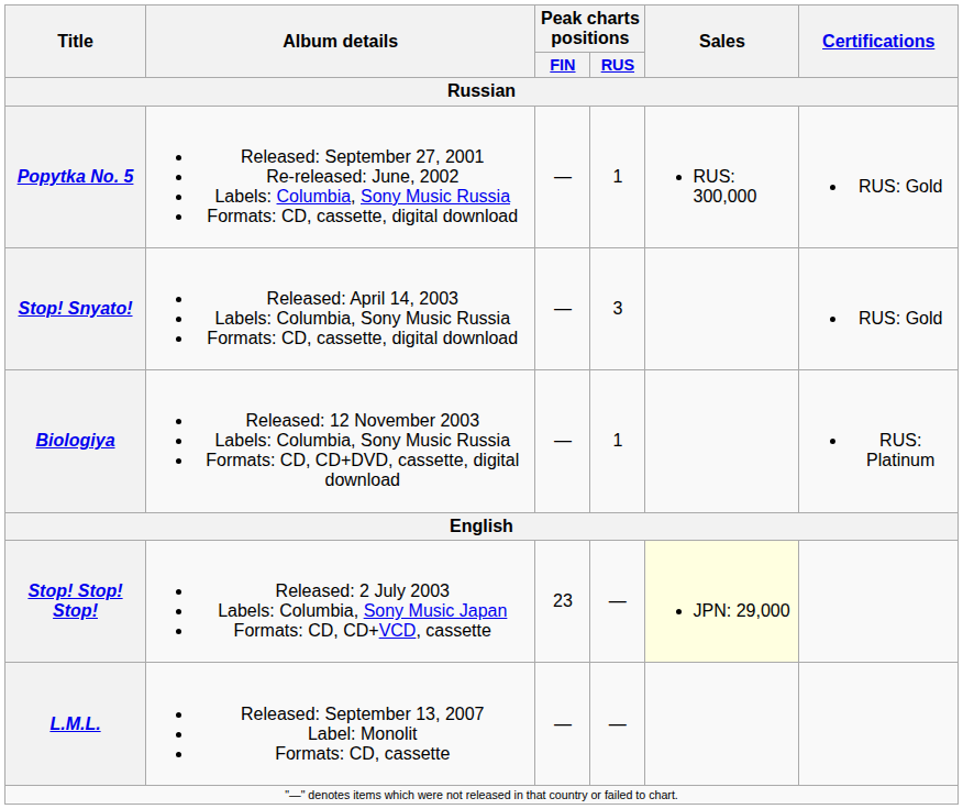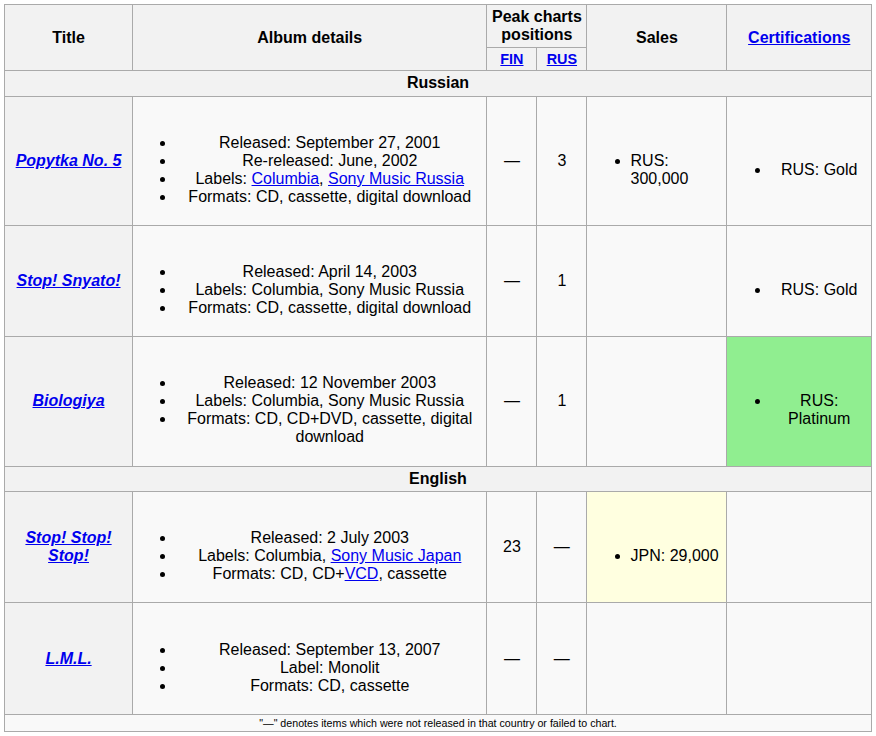Popytka No. 5 | Peak charts positions / RUS / Russian: 1 -> 3
Stop! Snyato! | Peak charts positions / RUS / Russian: 3 -> 1
Biologiya | Certifications / Russian: no background -> lightgreen background
